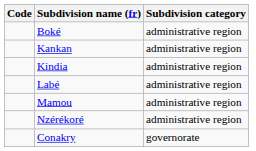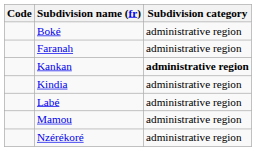+ row: Faranah | administrative region
Kankan | Subdivision category: normal -> bold
- row: Conakry | governorate
